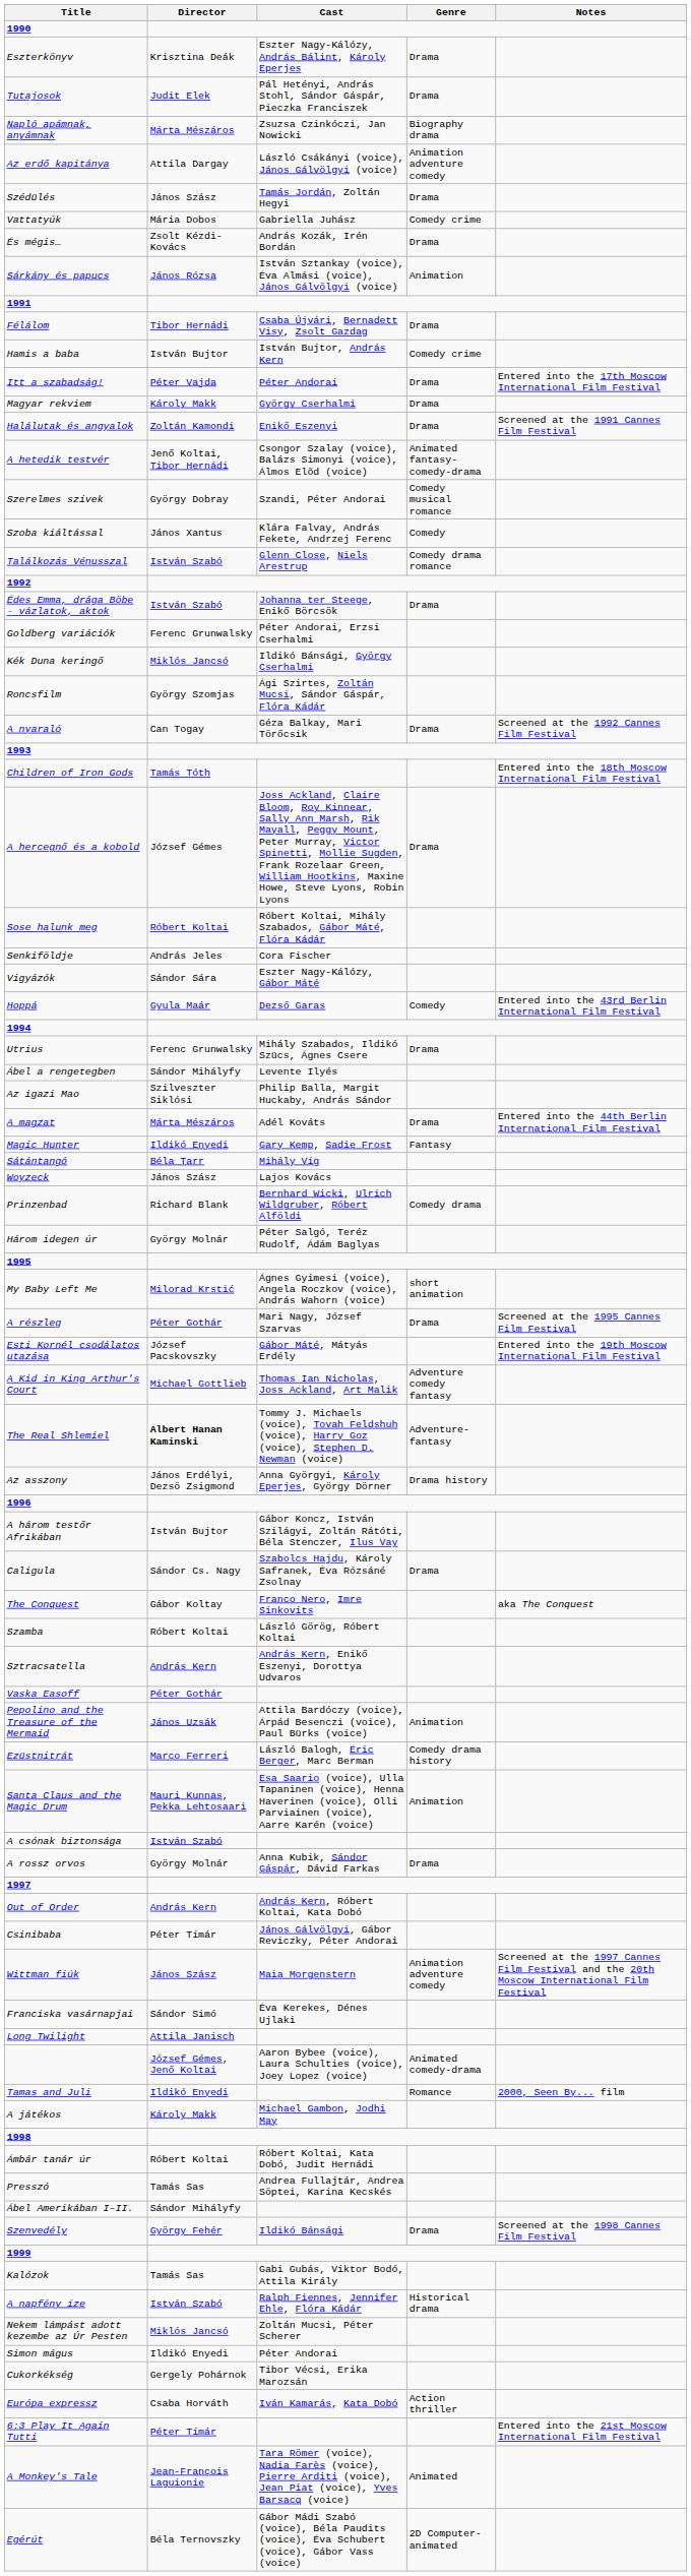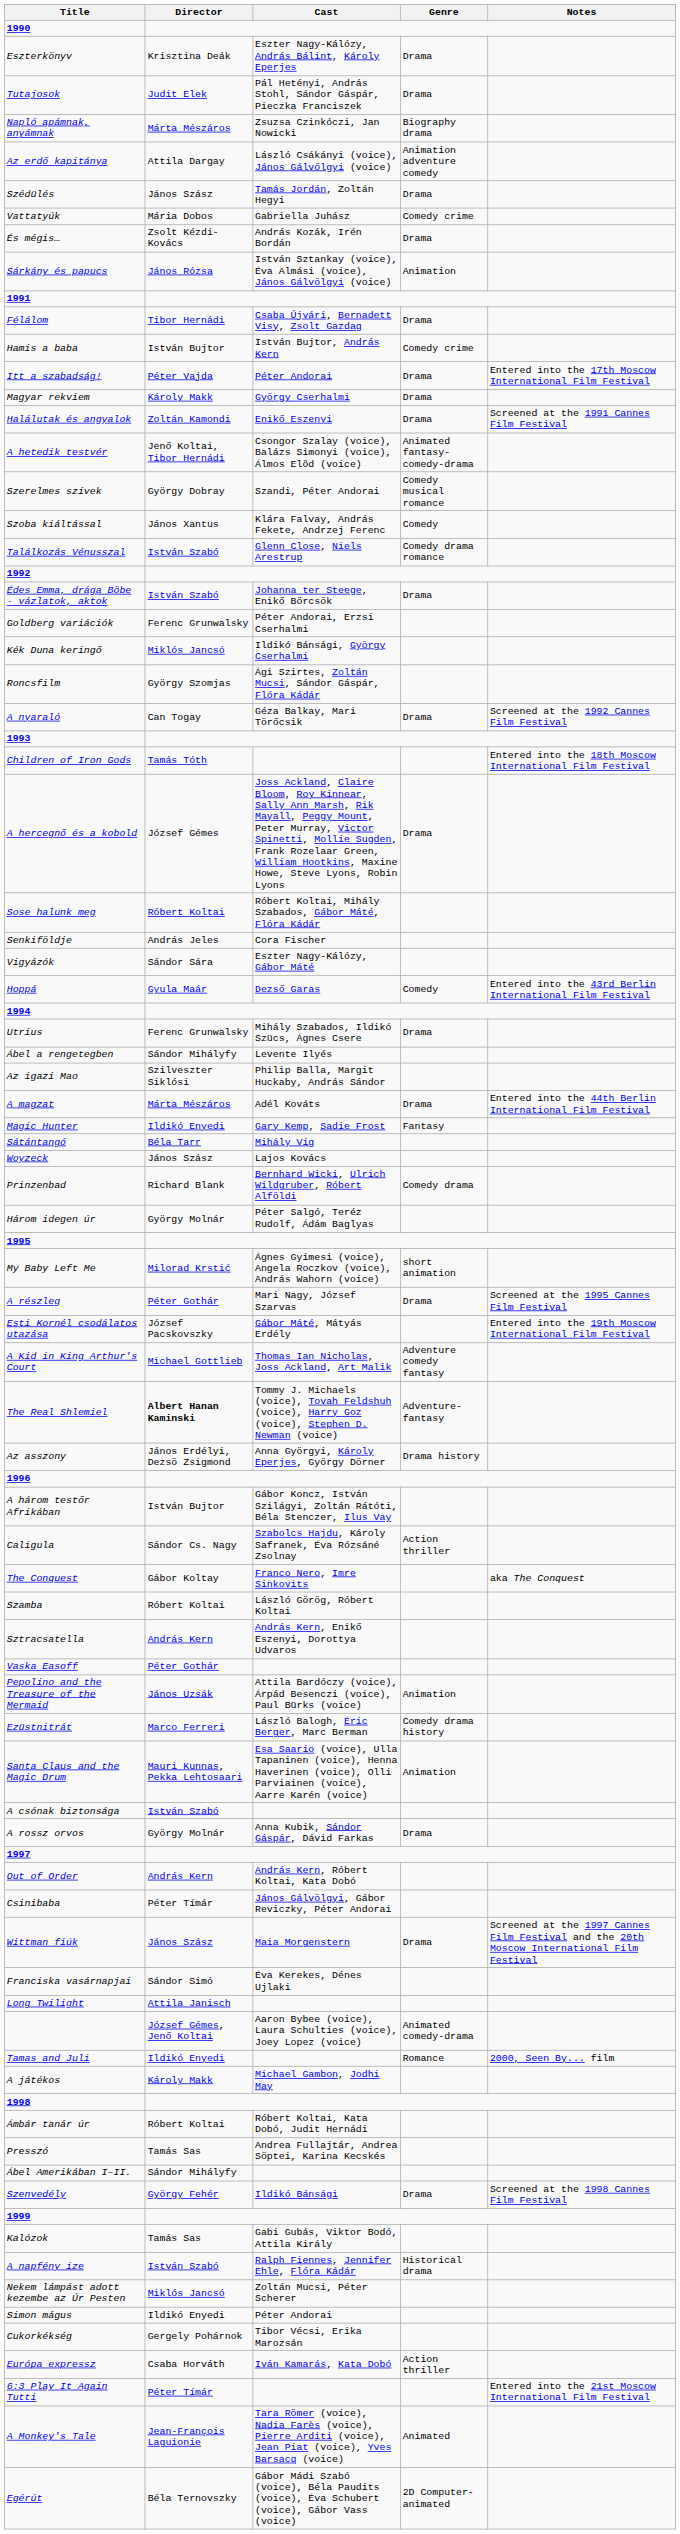Caligula | Genre: Drama -> Action thriller
Wittman fiúk | Genre: Animation adventure comedy -> Drama
